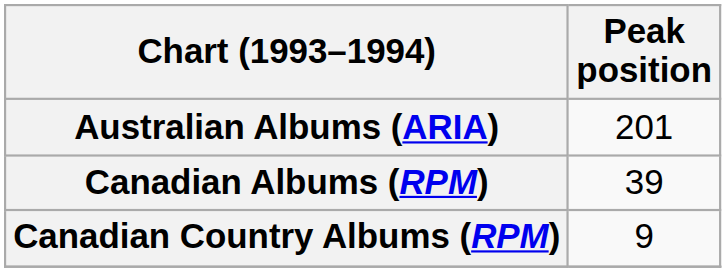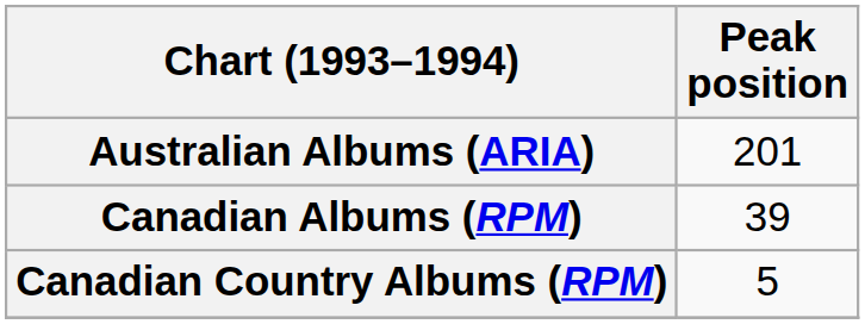Canadian Country Albums (RPM) | Peak position: 9 -> 5
